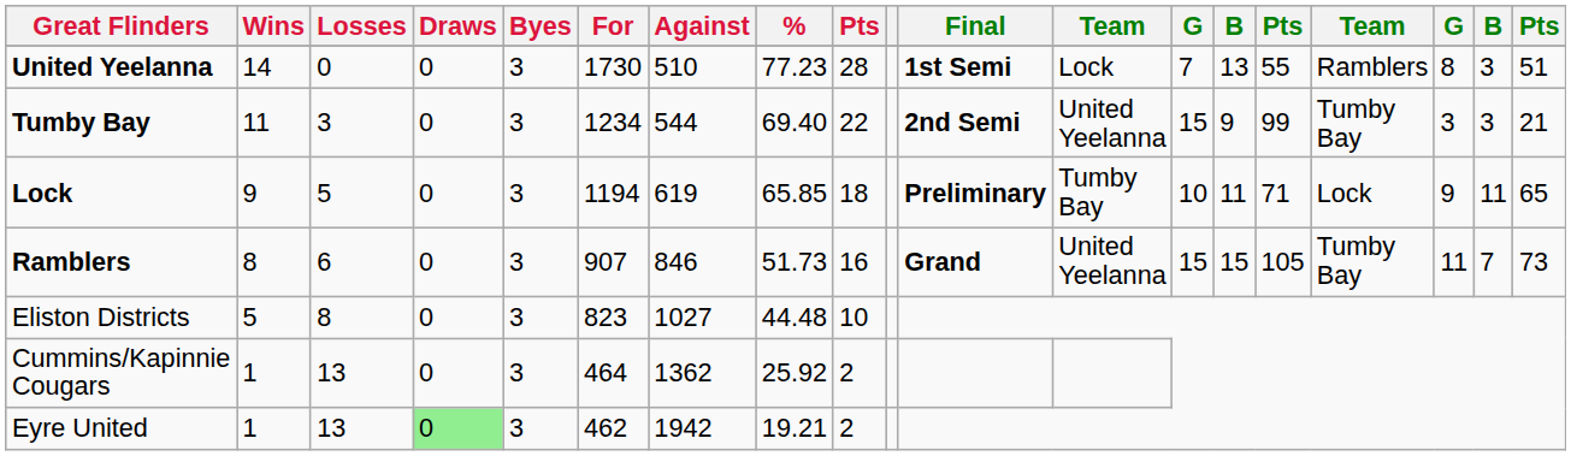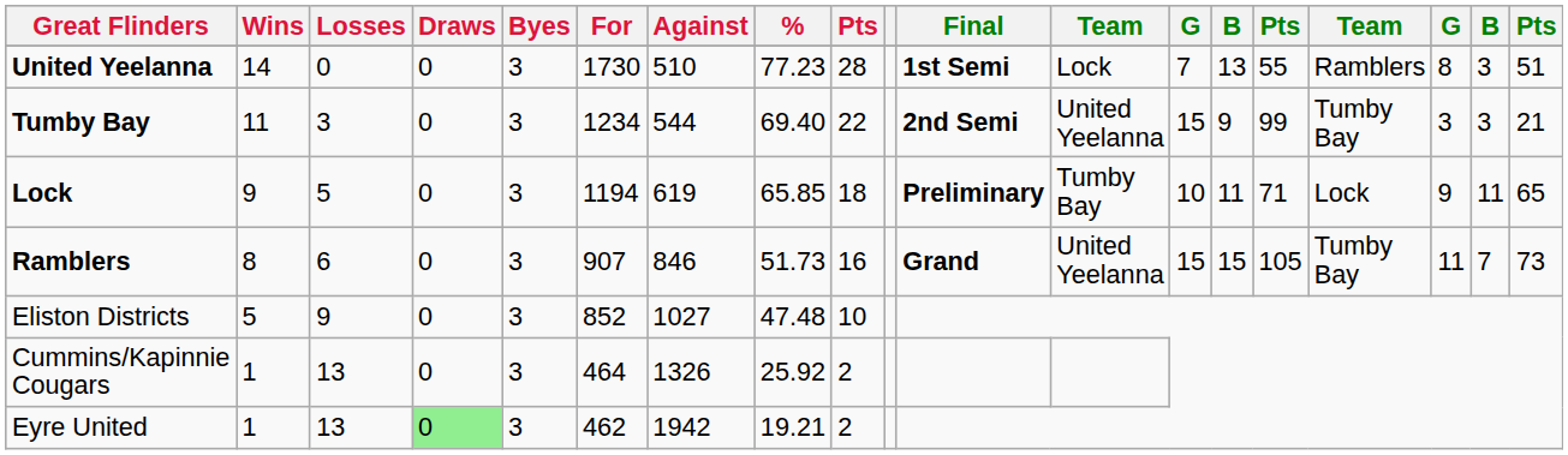Eliston Districts | Losses: 8 -> 9
Eliston Districts | For: 823 -> 852
Eliston Districts | %: 44.48 -> 47.48
Cummins/Kapinnie Cougars | Against: 1362 -> 1326
